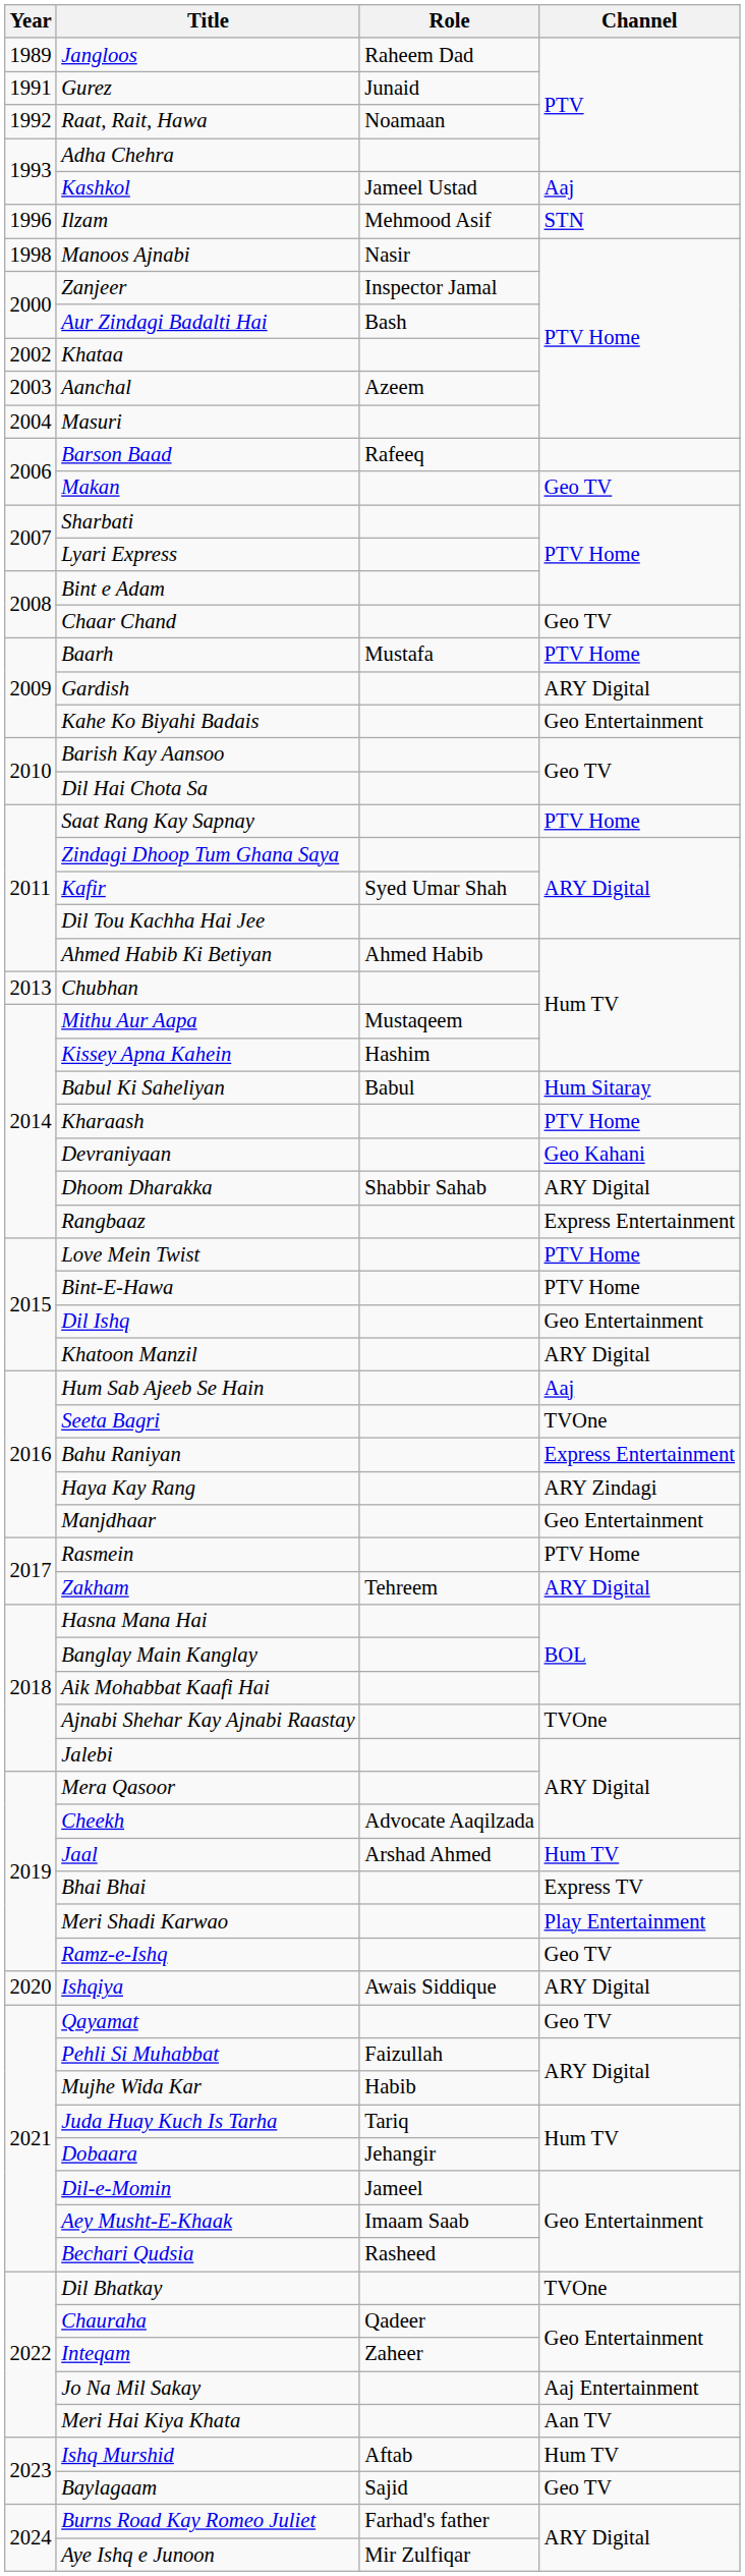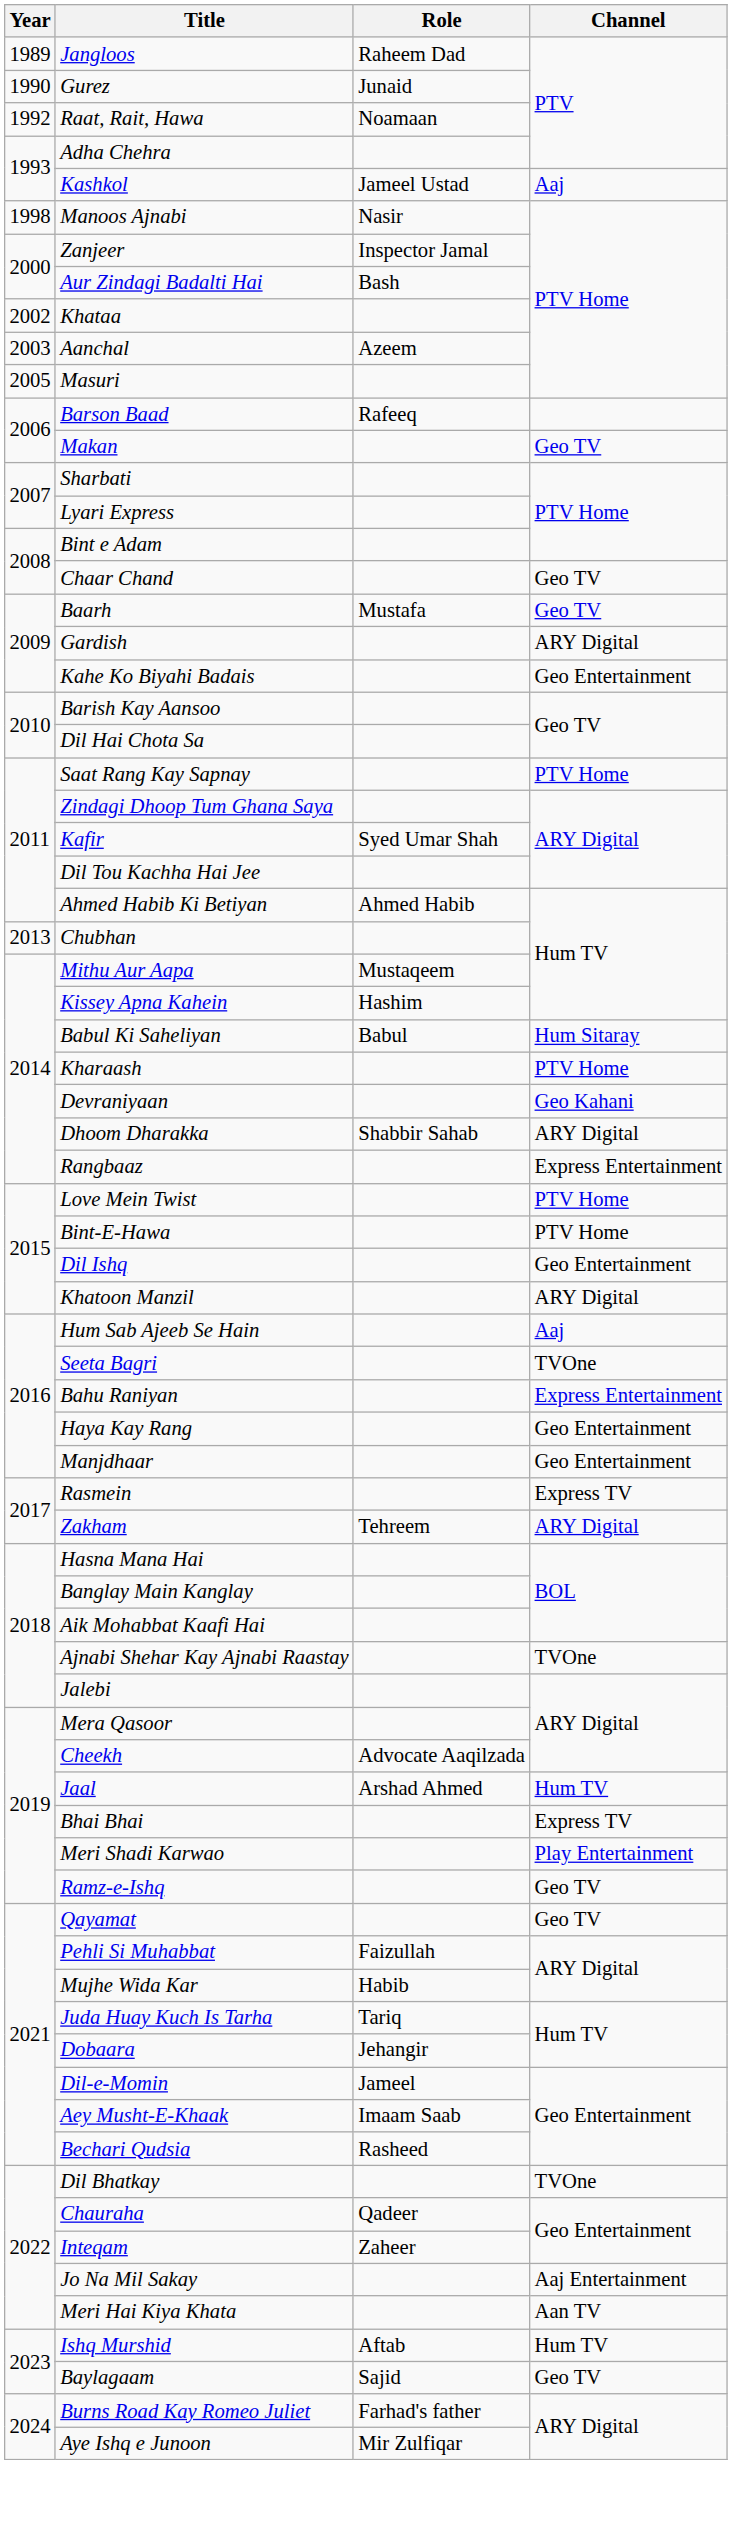Gurez | Year: 1991 -> 1990
- row: 1996 | Ilzam | Mehmood Asif | STN
Masuri | Year: 2004 -> 2005
Baarh | Channel: PTV Home -> Geo TV
Haya Kay Rang | Channel: ARY Zindagi -> Geo Entertainment
Rasmein | Channel: PTV Home -> Express TV
- row: 2020 | Ishqiya | Awais Siddique | ARY Digital
